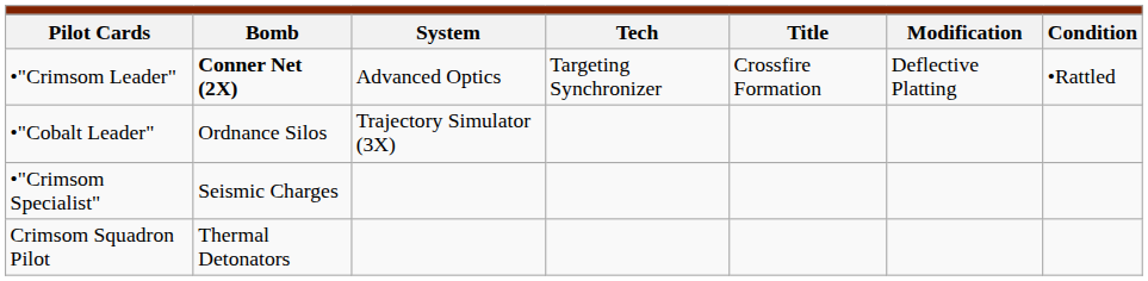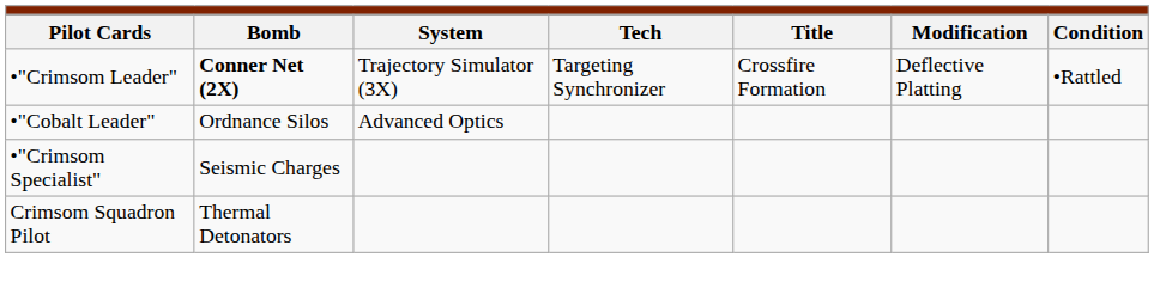•"Crimsom Leader" | column 3: Advanced Optics -> Trajectory Simulator (3X)
•"Cobalt Leader" | column 3: Trajectory Simulator (3X) -> Advanced Optics
